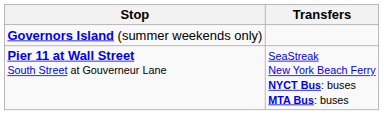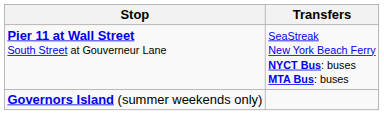rows swapped: Pier 11 at Wall Street South Street at Gouverneur Lane <-> Governors Island (summer weekends only)
